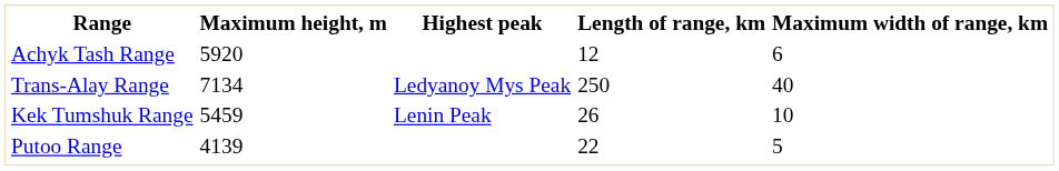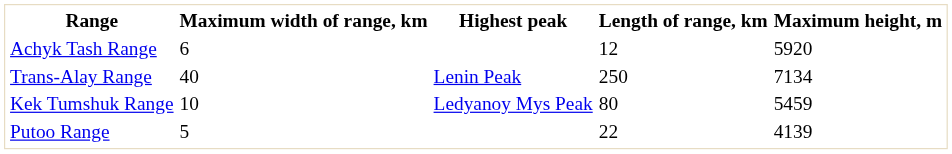columns swapped: Maximum height, m <-> Maximum width of range, km
Trans-Alay Range | Highest peak: Ledyanoy Mys Peak -> Lenin Peak
Kek Tumshuk Range | Highest peak: Lenin Peak -> Ledyanoy Mys Peak
Kek Tumshuk Range | Length of range, km: 26 -> 80
